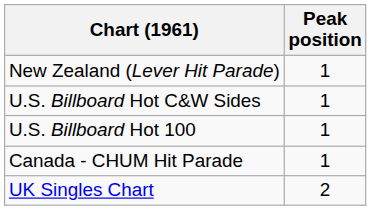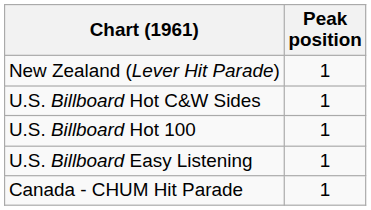+ row: U.S. Billboard Easy Listening | 1
- row: UK Singles Chart | 2
